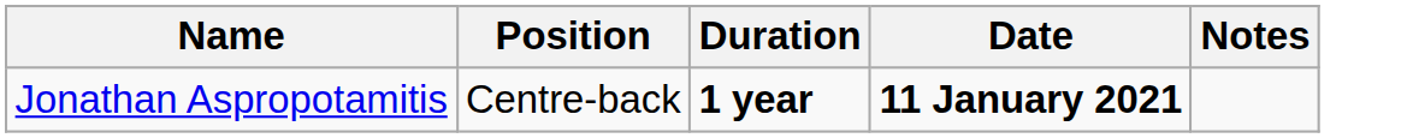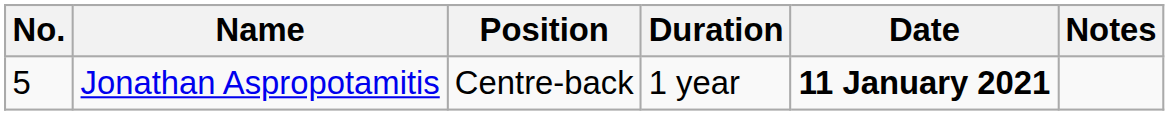+ column: No. | 5
Jonathan Aspropotamitis | Duration: bold -> normal
